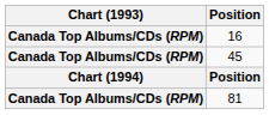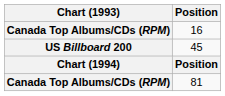45 | Chart (1993): Canada Top Albums/CDs (RPM) -> US Billboard 200
